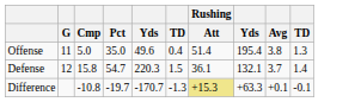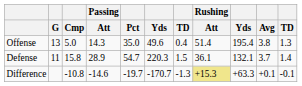+ column: Passing | Att | 14.3 | 28.9 | -14.6
Offense | G: 11 -> 13
Defense | G: 12 -> 11
